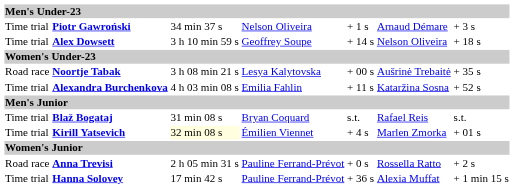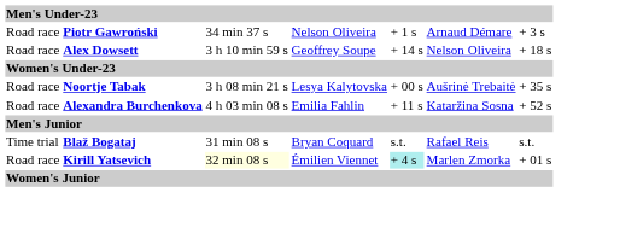Piotr Gawroński | column 1: Time trial -> Road race
Alex Dowsett | column 1: Time trial -> Road race
Alexandra Burchenkova | column 1: Time trial -> Road race
Kirill Yatsevich | column 1: Time trial -> Road race
Kirill Yatsevich | column 5: no background -> paleturquoise background
- row: Road race | Anna Trevisi | 2 h 05 min 31 s | Pauline Ferrand-Prévot | + 0 s | Rossella Ratto | + 2 s
- row: Time trial | Hanna Solovey | 17 min 42 s | Pauline Ferrand-Prévot | + 36 s | Alexia Muffat | + 1 min 15 s
